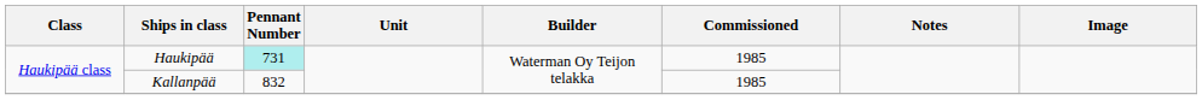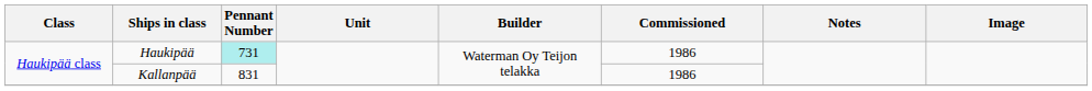Haukipää | Commissioned: 1985 -> 1986
Kallanpää | Pennant Number: 832 -> 831
Kallanpää | Commissioned: 1985 -> 1986
